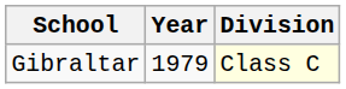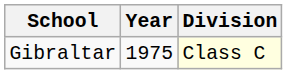Gibraltar | Year: 1979 -> 1975
